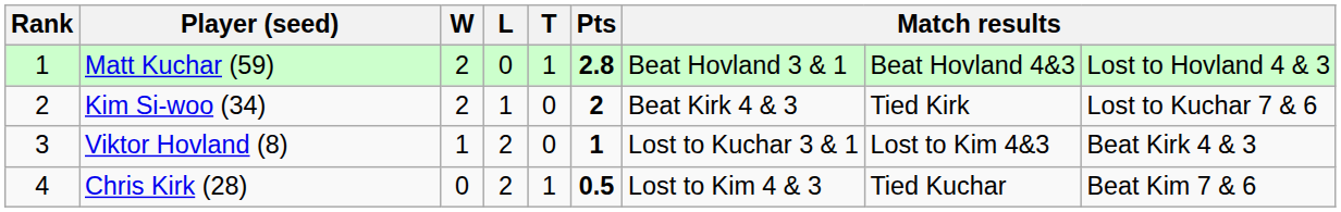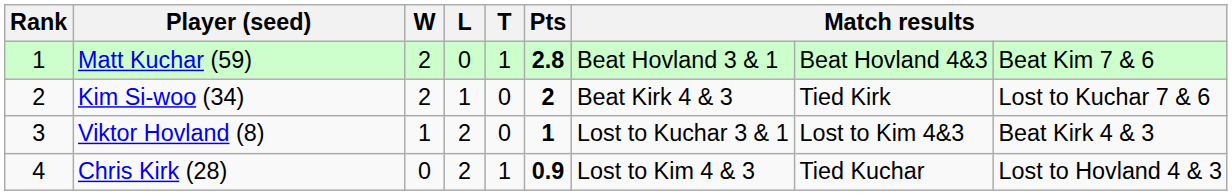Matt Kuchar (59) | column 9: Lost to Hovland 4 & 3 -> Beat Kim 7 & 6
Chris Kirk (28) | Pts: 0.5 -> 0.9
Chris Kirk (28) | column 9: Beat Kim 7 & 6 -> Lost to Hovland 4 & 3
